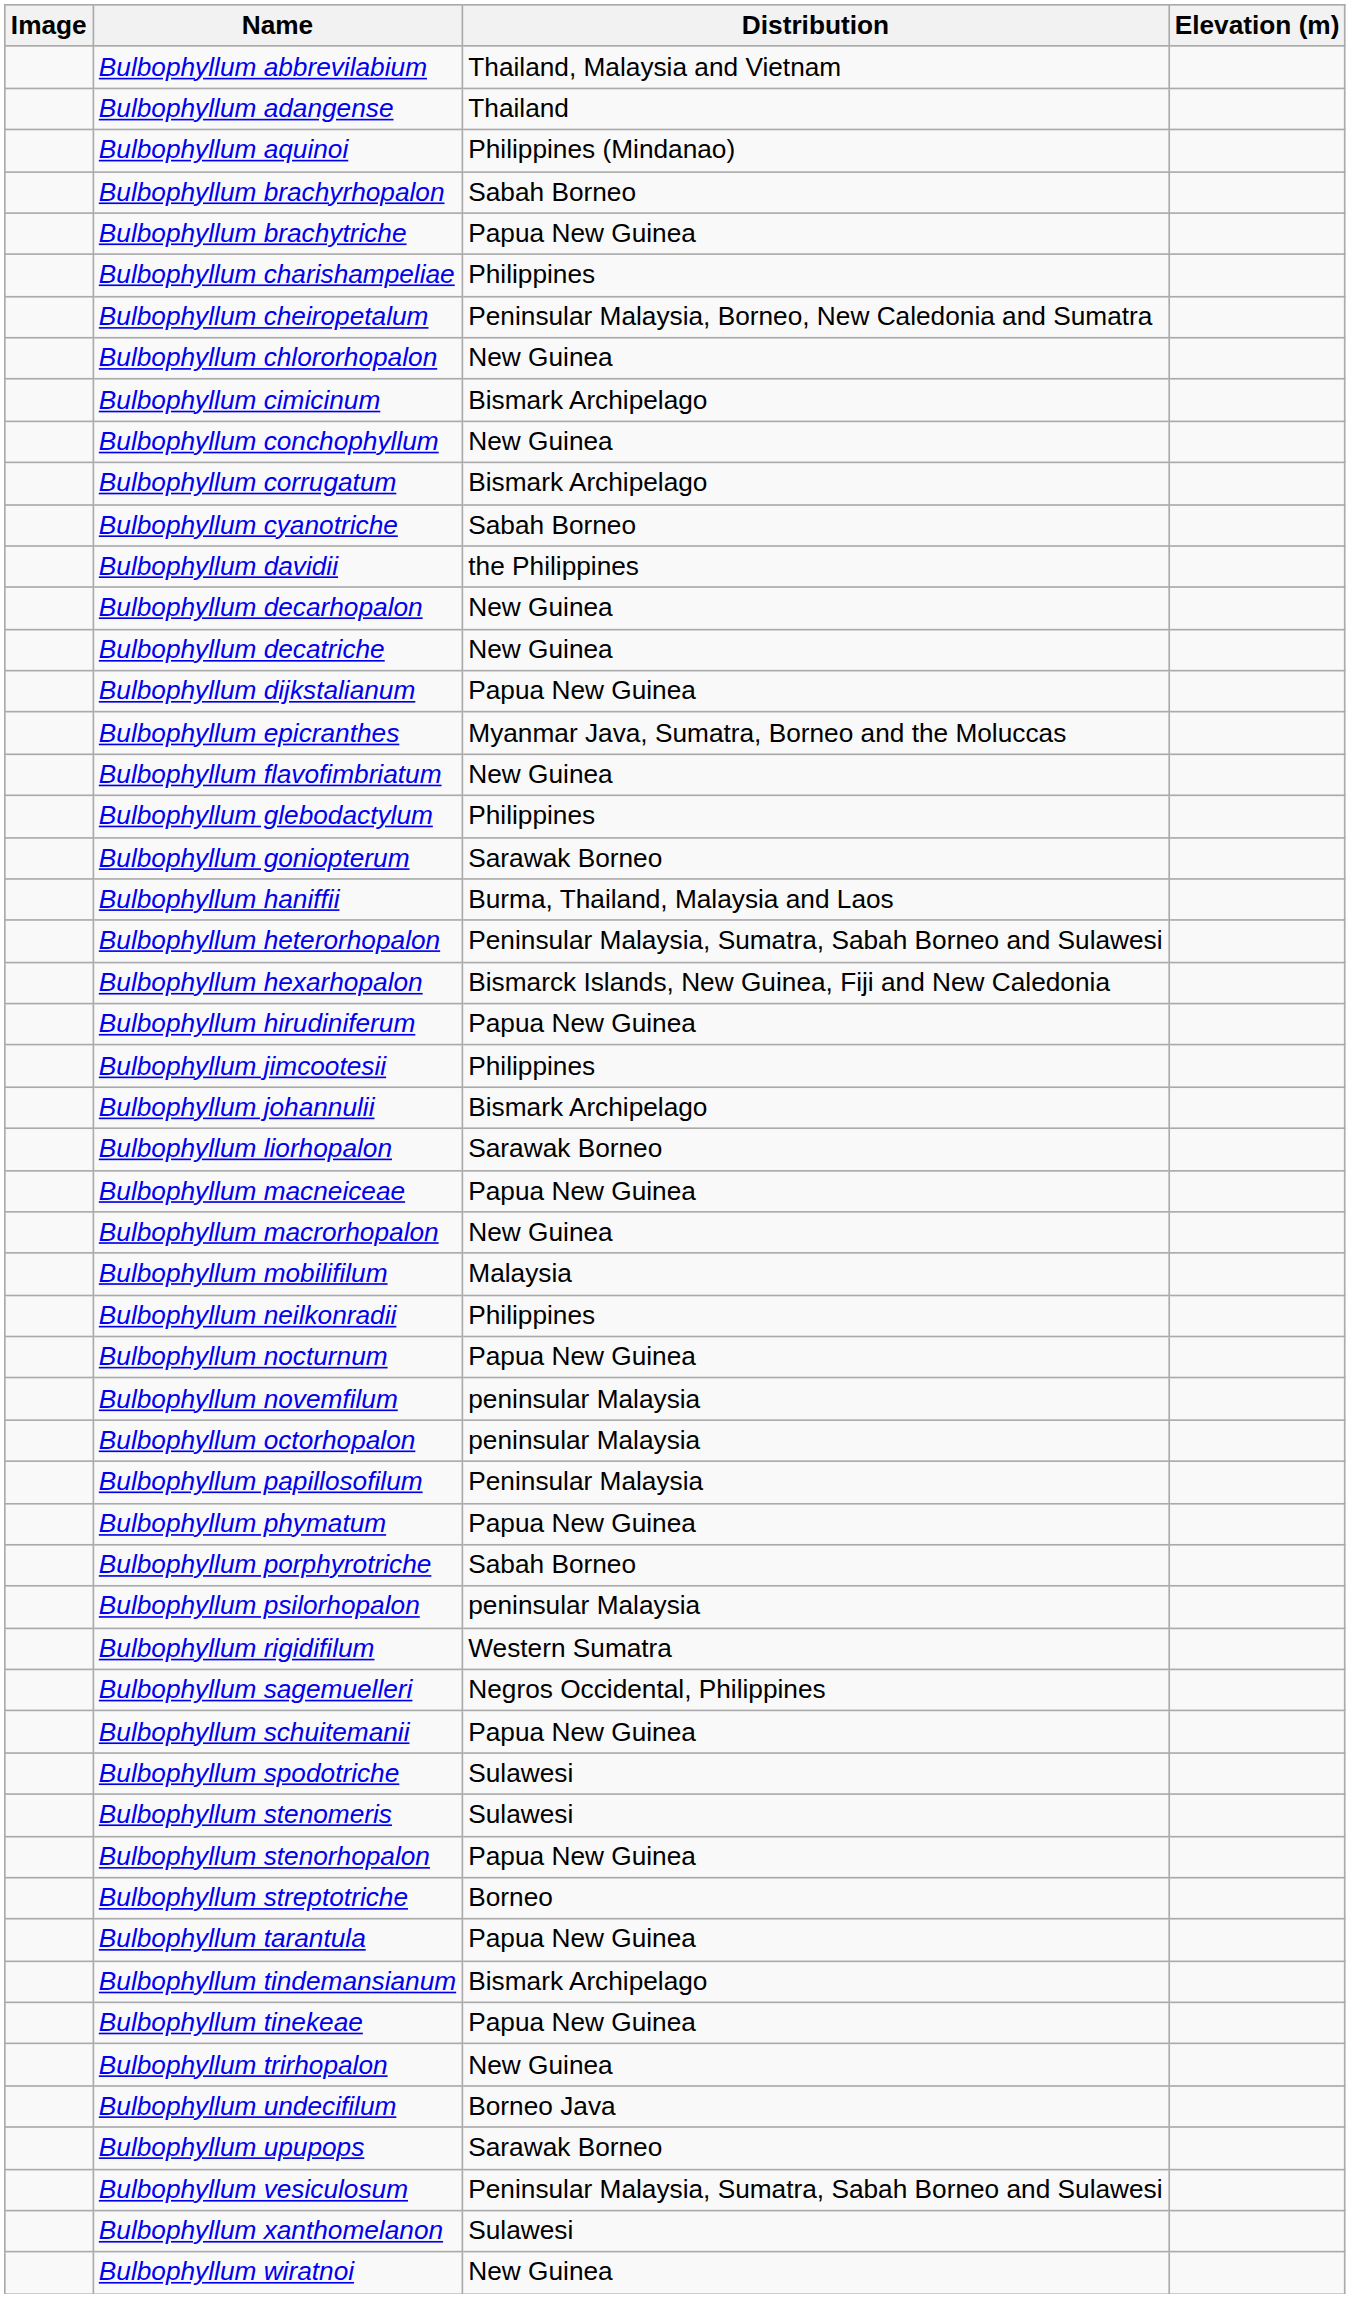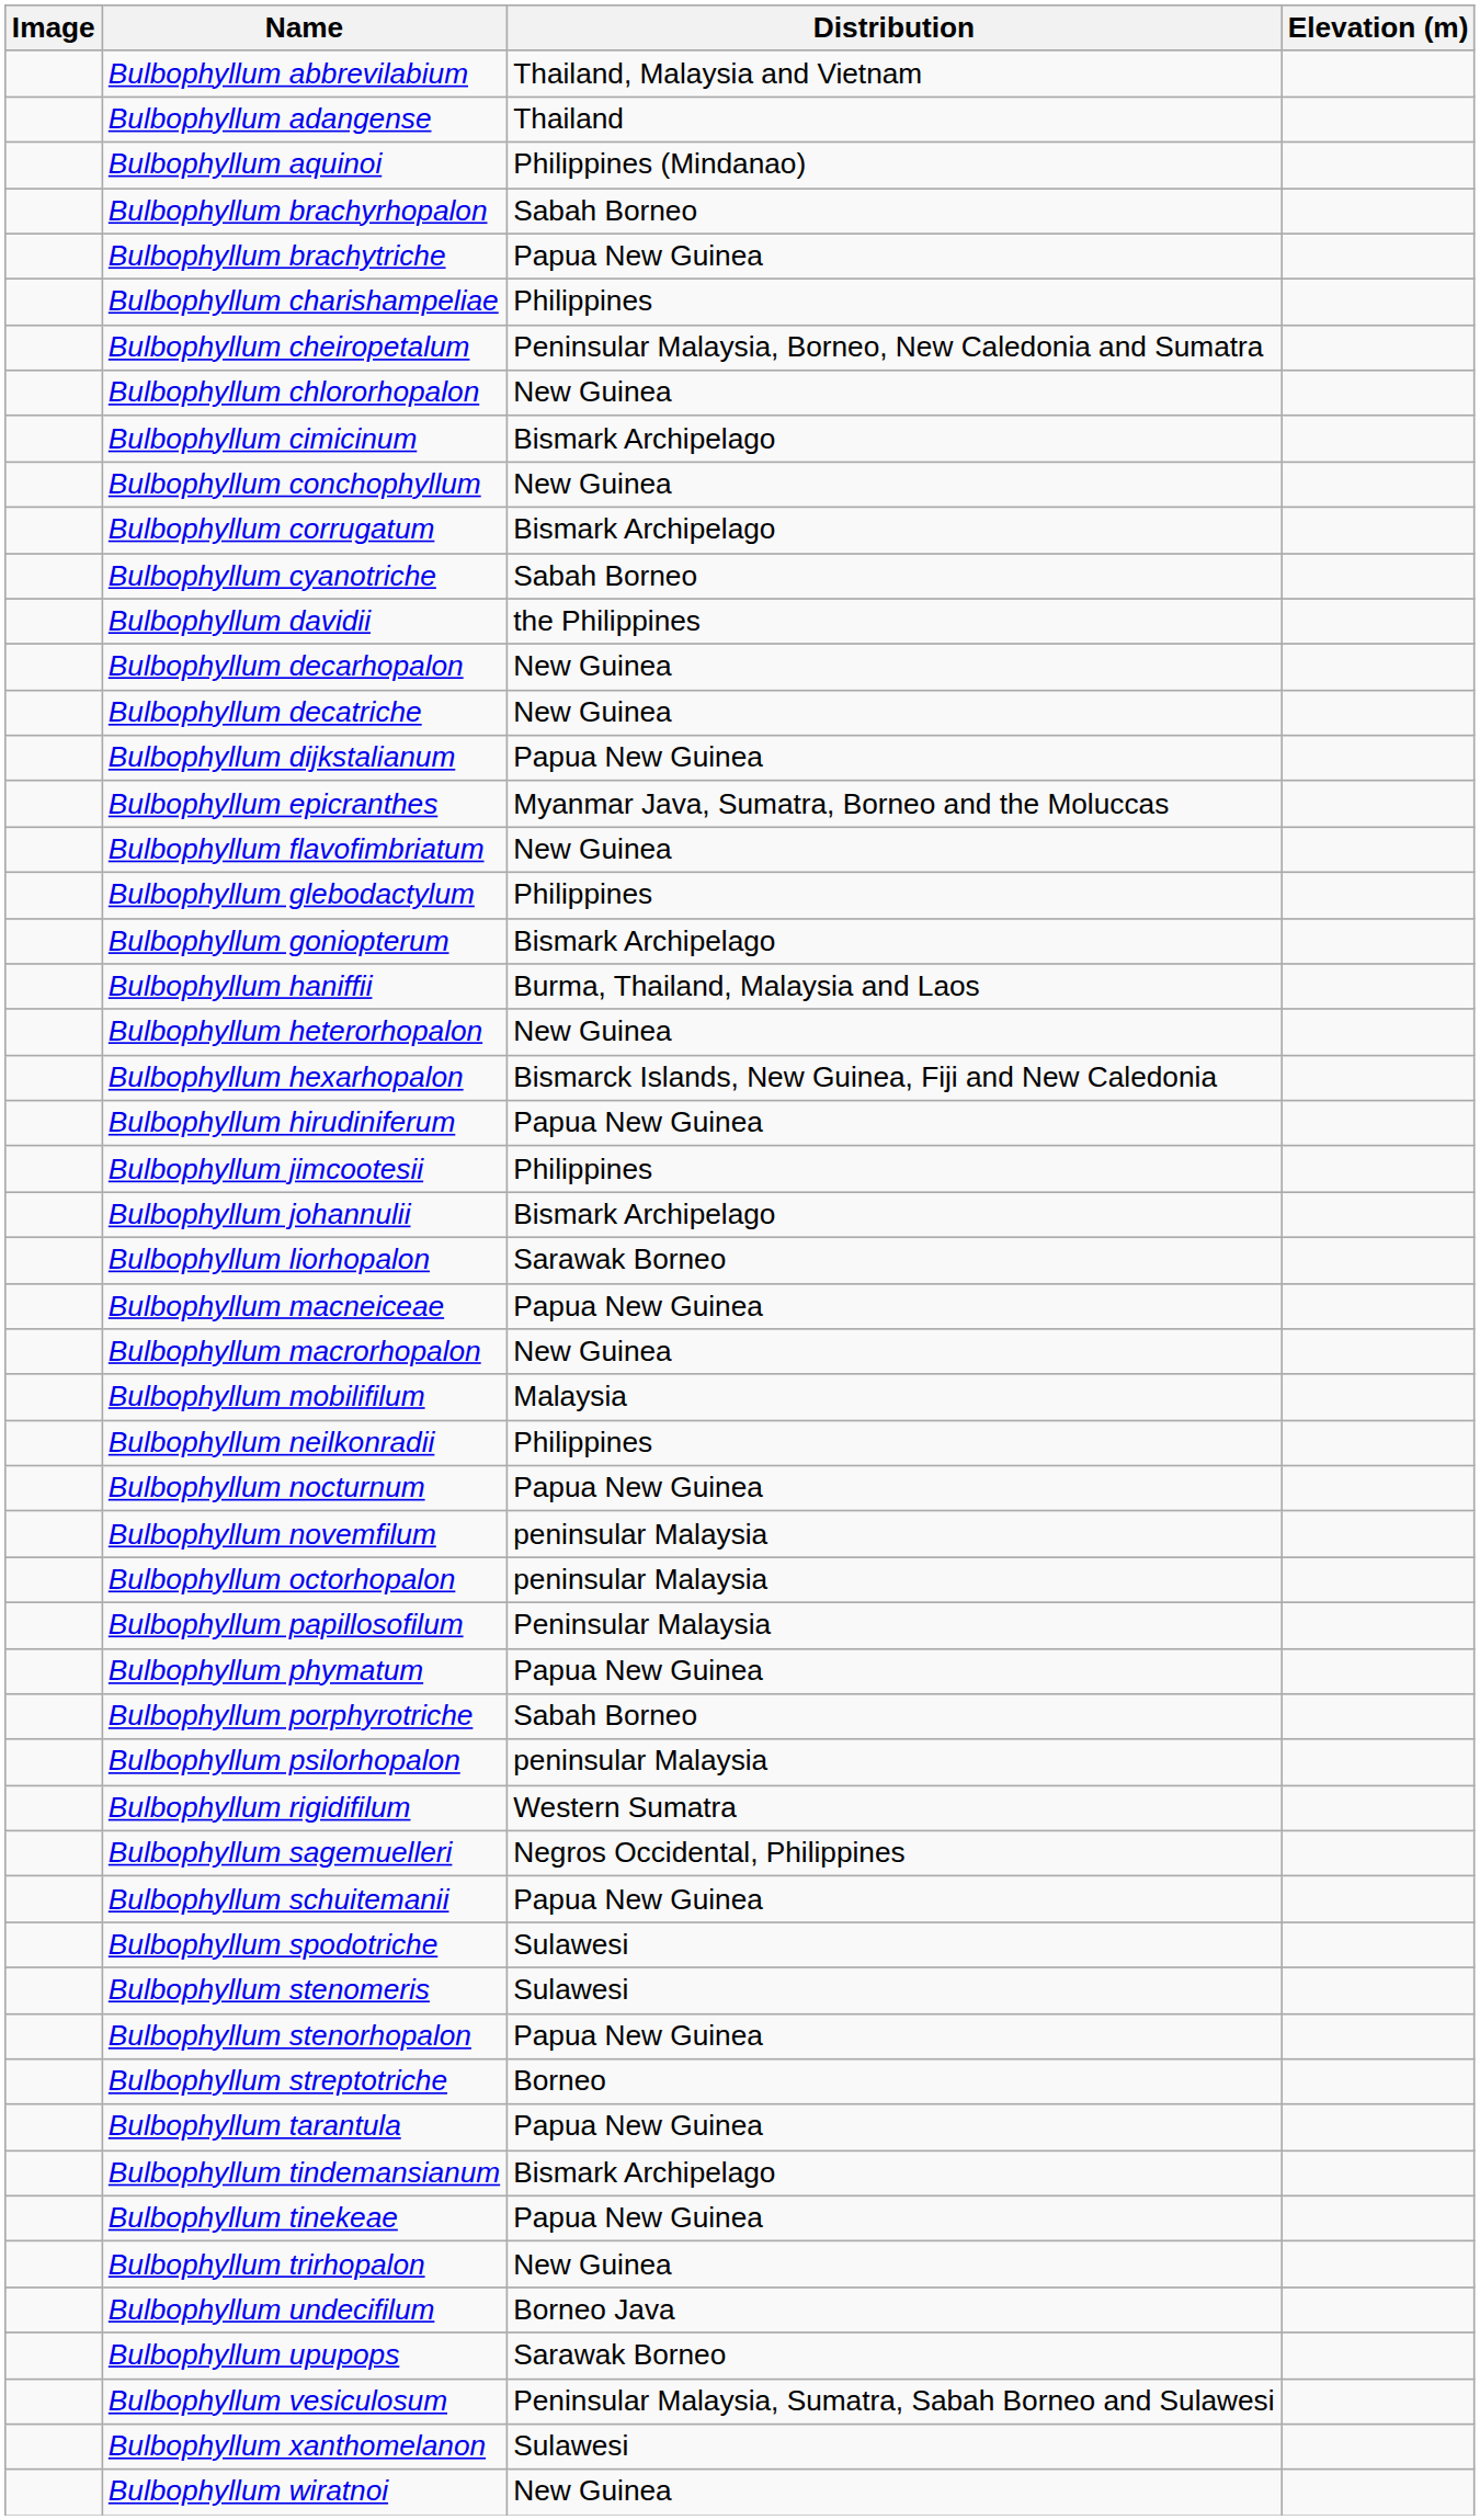Bulbophyllum goniopterum | Distribution: Sarawak Borneo -> Bismark Archipelago
Bulbophyllum heterorhopalon | Distribution: Peninsular Malaysia, Sumatra, Sabah Borneo and Sulawesi -> New Guinea
